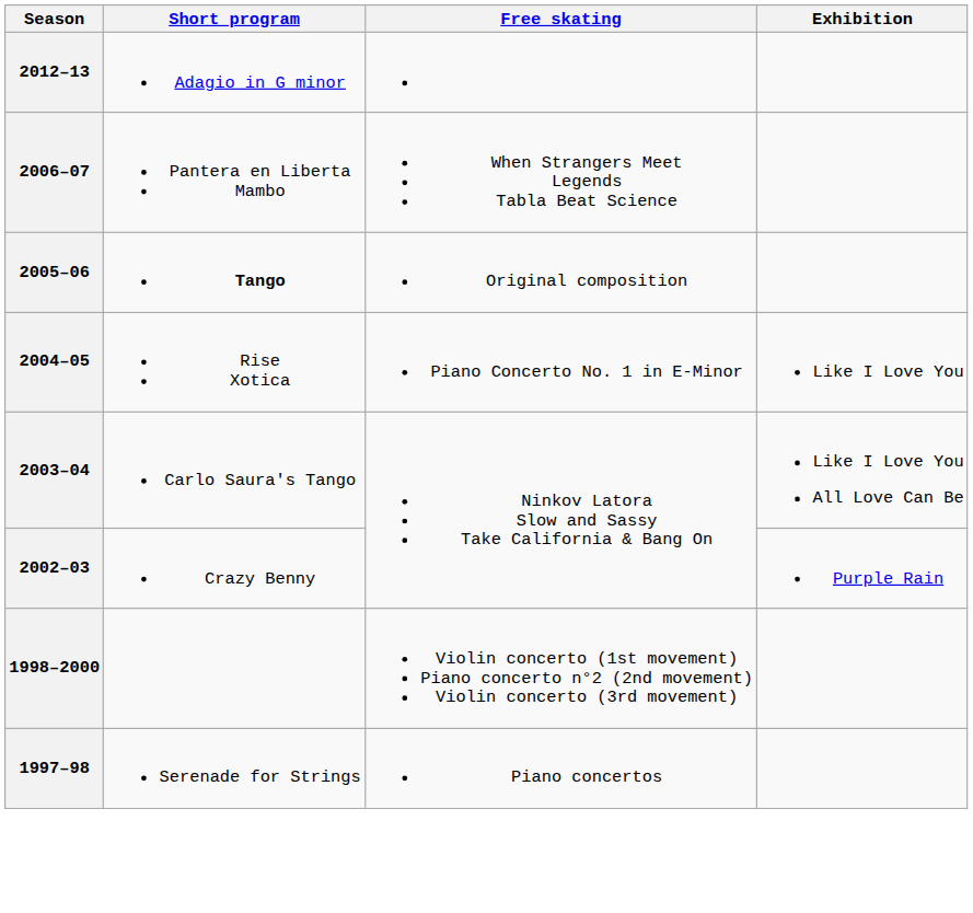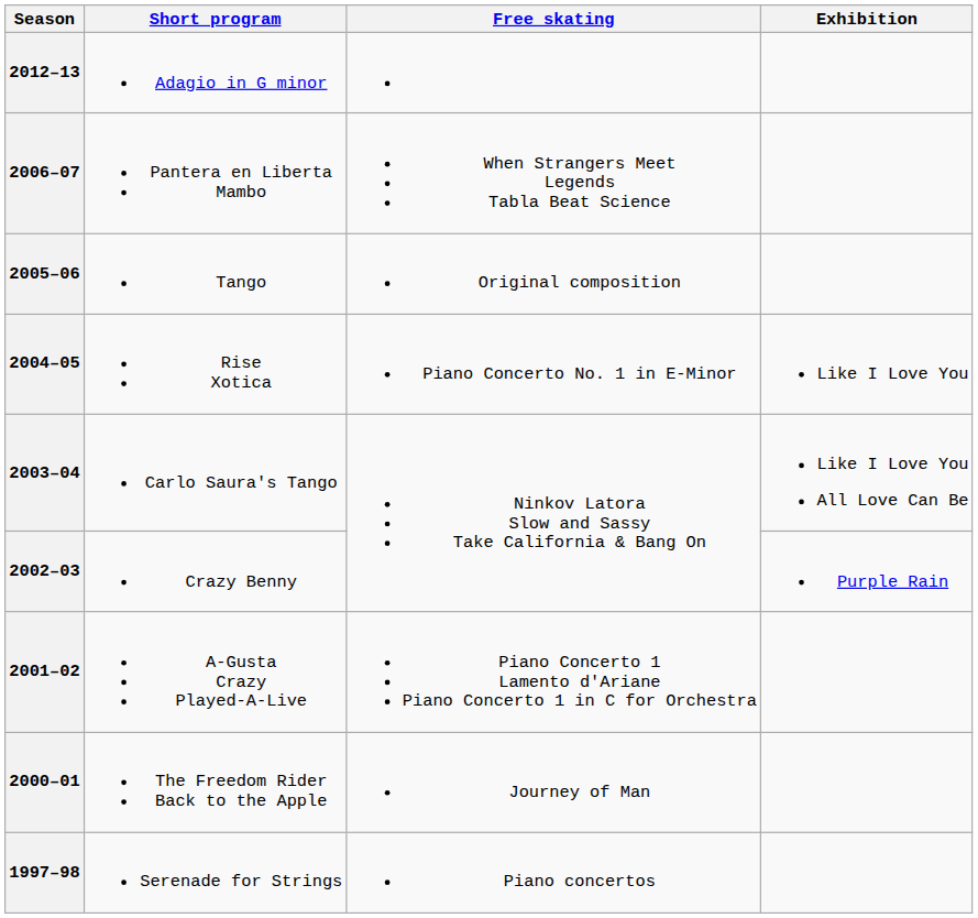2005–06 | Short program: bold -> normal
+ row: 2001–02 | A-Gusta Crazy Played-A-Live | Piano Concerto 1 Lamento d'Ariane Piano Concerto 1 in C for Orchestra
+ row: 2000–01 | The Freedom Rider Back to the Apple | Journey of Man
- row: 1998–2000 | Violin concerto (1st movement) Piano concerto n°2 (2nd movement) Violin concerto (3rd movement)
